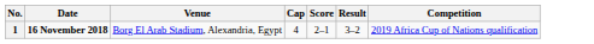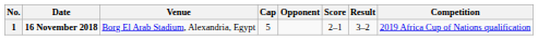+ column: Opponent
1 | Cap: 4 -> 5
